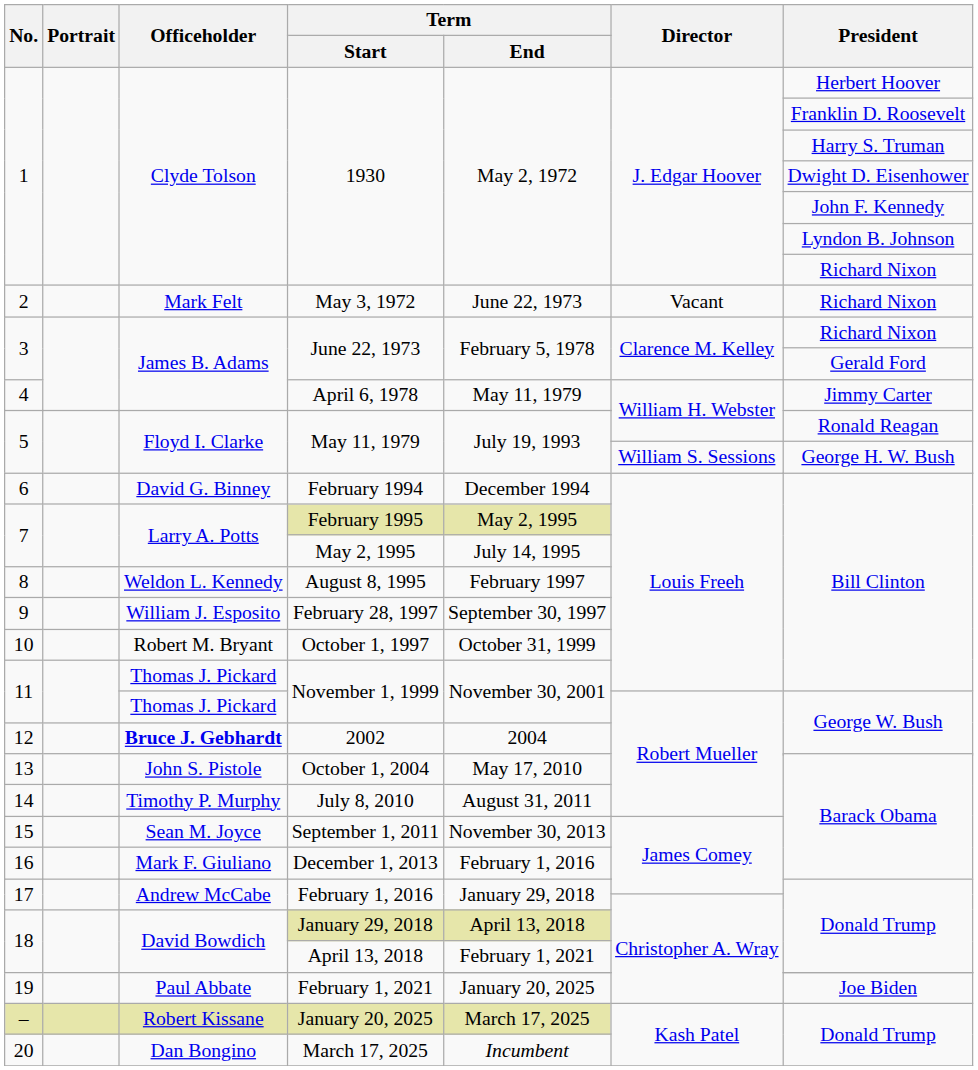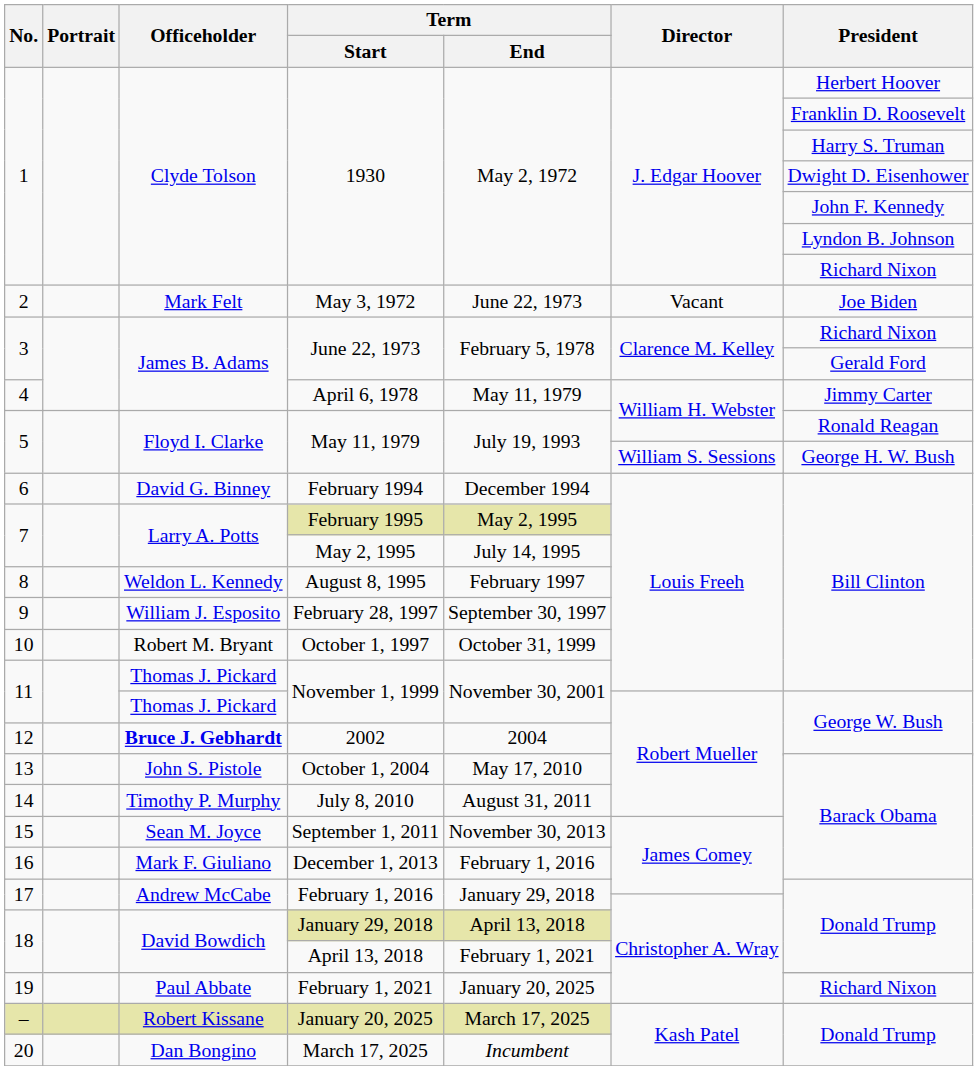May 3, 1972 | President: Richard Nixon -> Joe Biden
19 / February 1, 2021 | President: Joe Biden -> Richard Nixon
